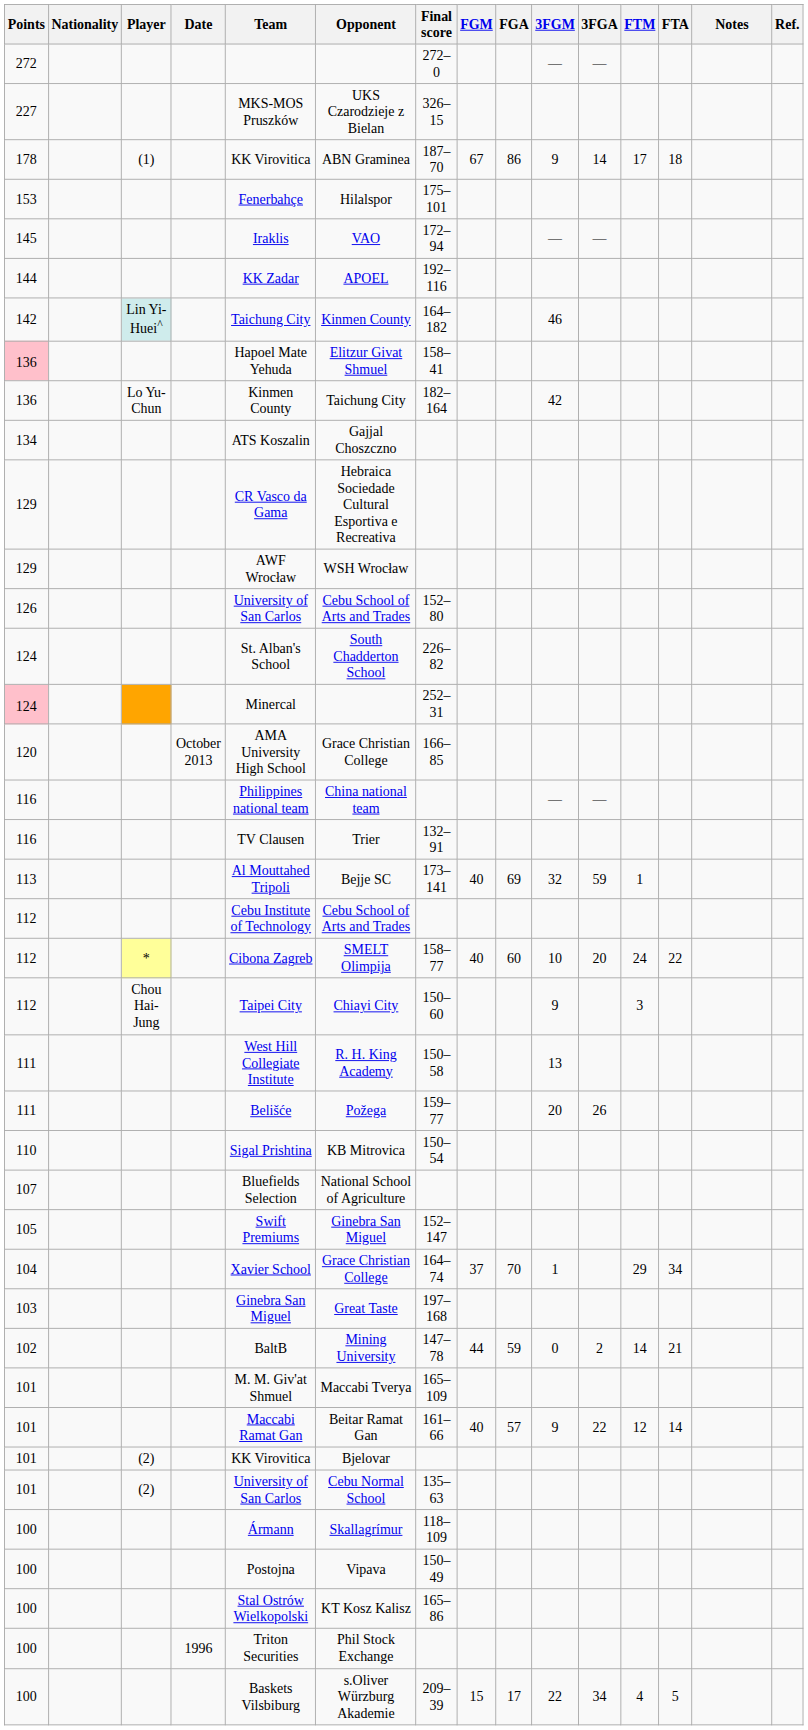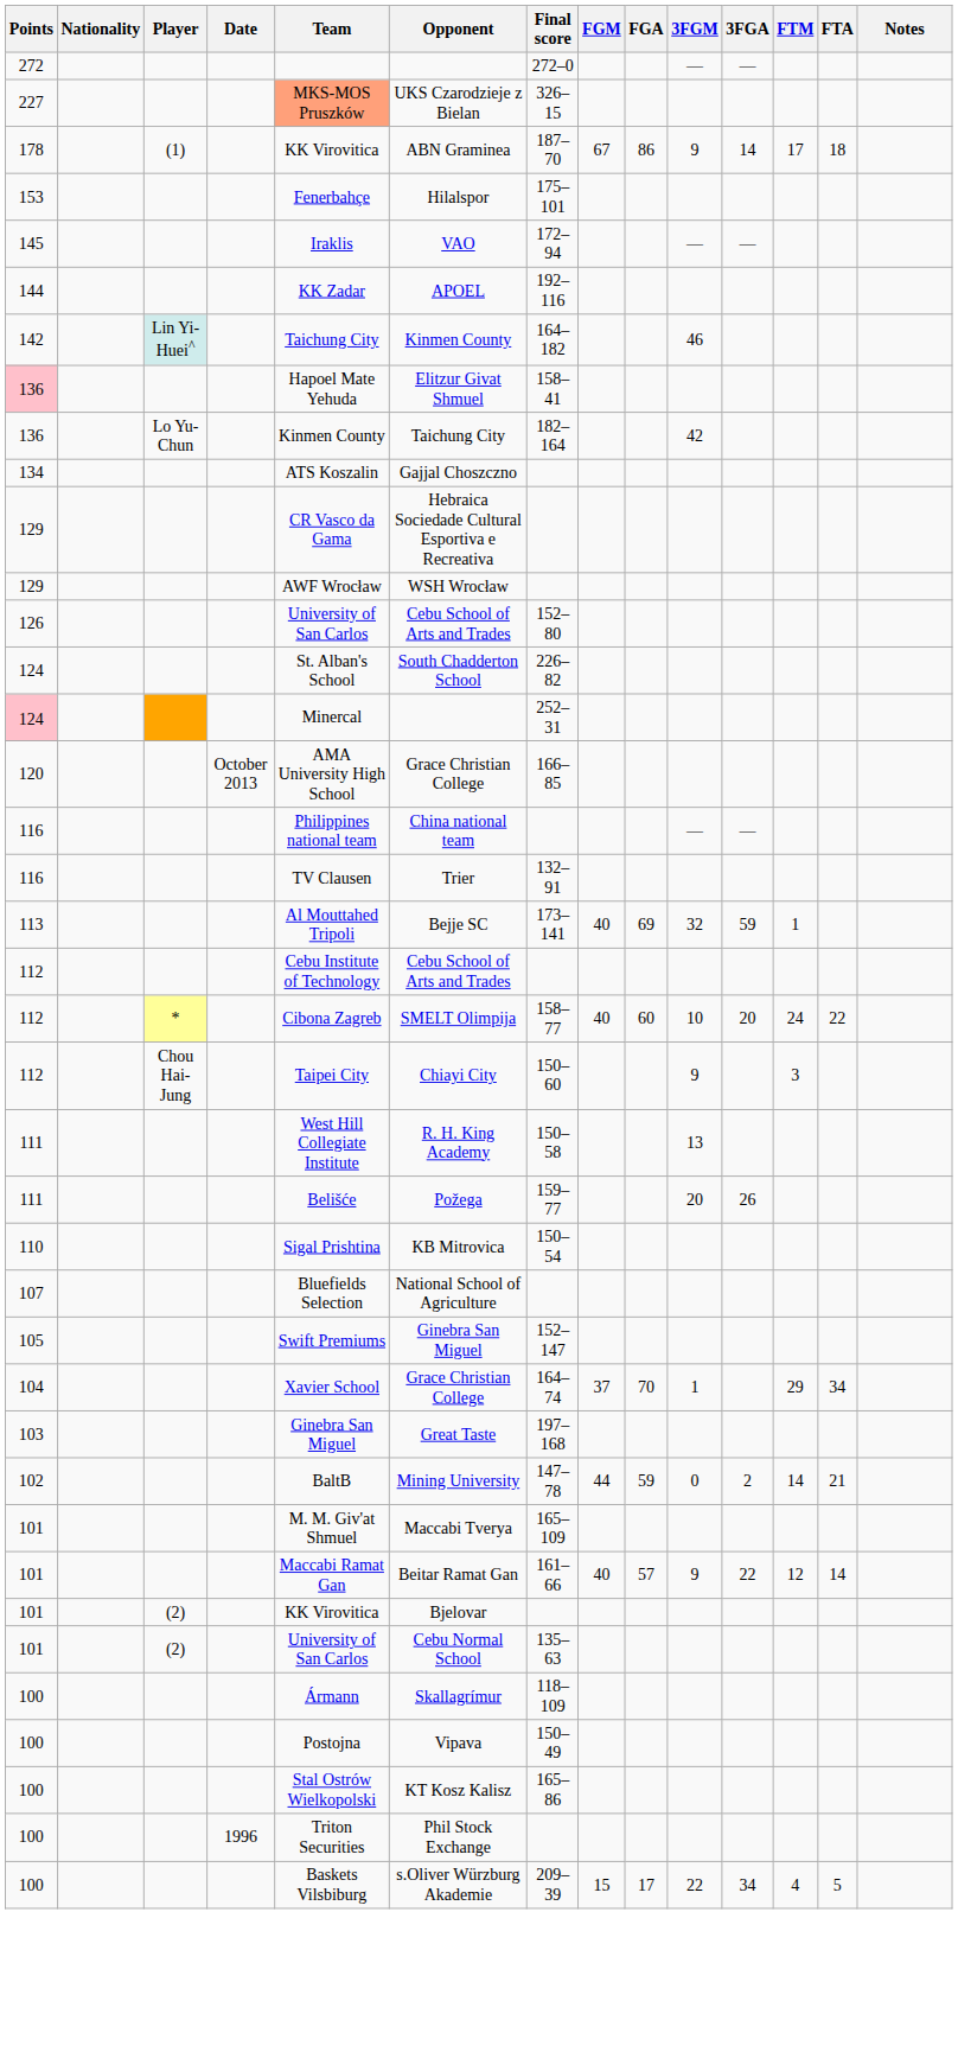- column: Ref.
227 | Team: no background -> lightsalmon background
